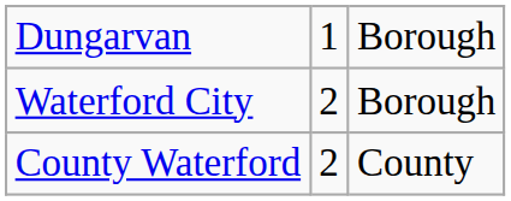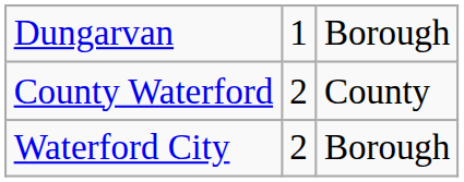rows swapped: Waterford City <-> County Waterford
